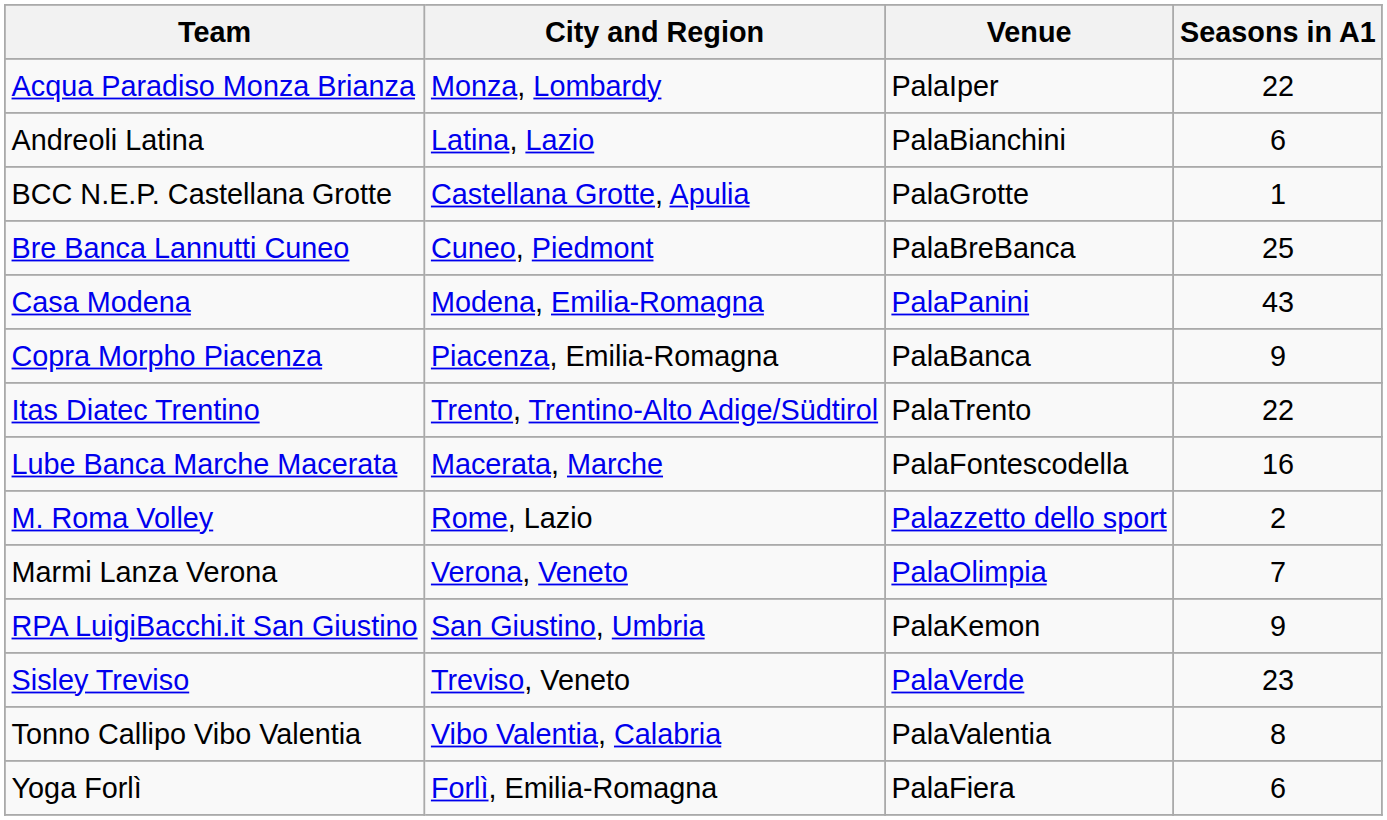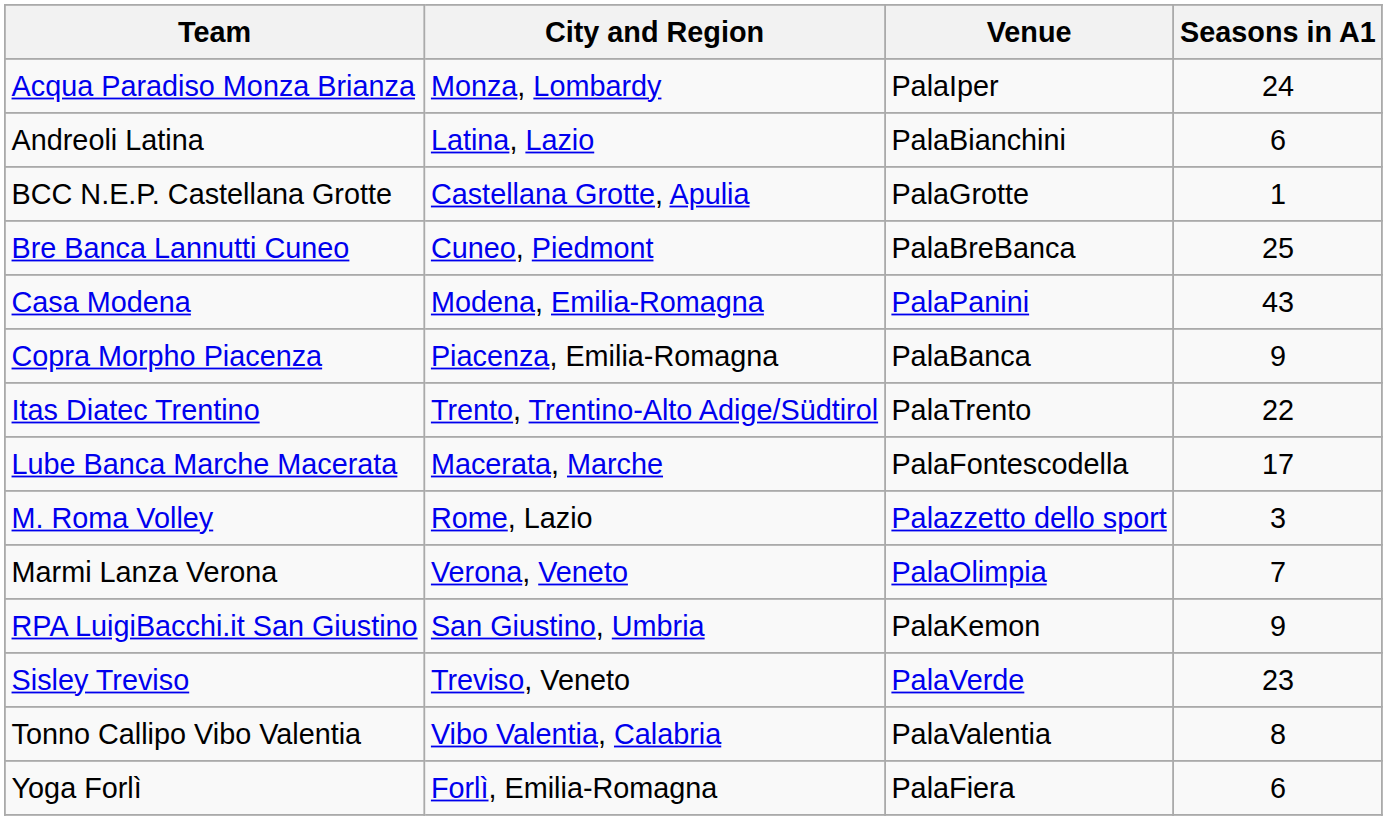Acqua Paradiso Monza Brianza | Seasons in A1: 22 -> 24
Lube Banca Marche Macerata | Seasons in A1: 16 -> 17
M. Roma Volley | Seasons in A1: 2 -> 3
